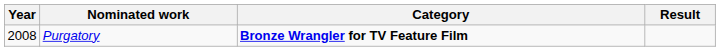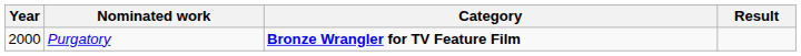Purgatory | Year: 2008 -> 2000
